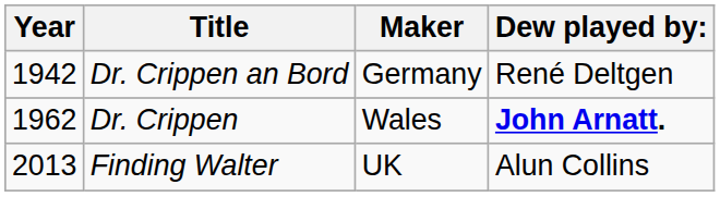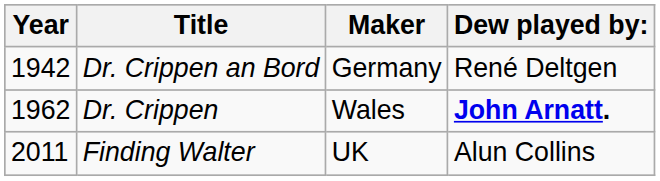Finding Walter | Year: 2013 -> 2011
